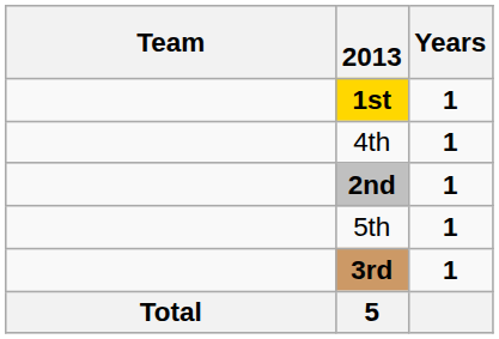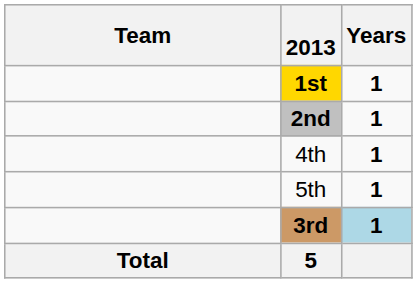rows swapped: 4th <-> 2nd
3rd | Years: no background -> lightblue background
